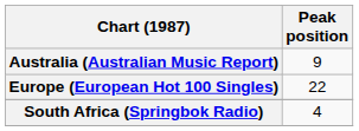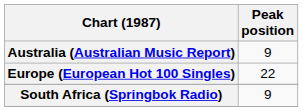South Africa (Springbok Radio) | Peak position: 4 -> 9
